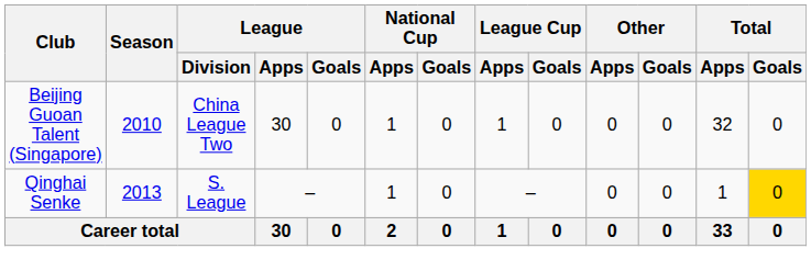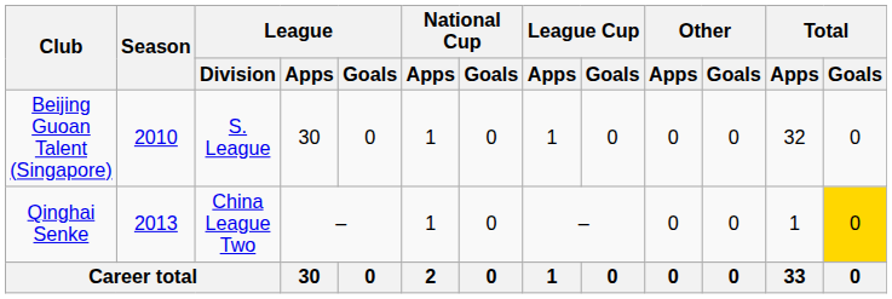Beijing Guoan Talent (Singapore) | League / Division: China League Two -> S. League
Qinghai Senke | League / Division: S. League -> China League Two
